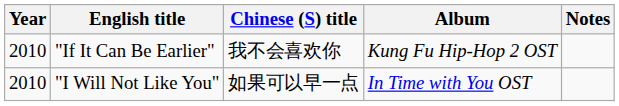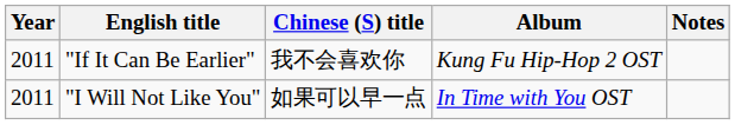"If It Can Be Earlier" | Year: 2010 -> 2011
"I Will Not Like You" | Year: 2010 -> 2011
